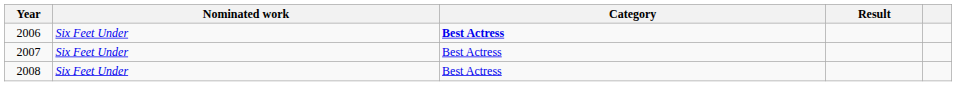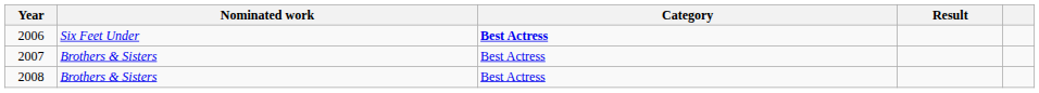2007 | Nominated work: Six Feet Under -> Brothers & Sisters
2008 | Nominated work: Six Feet Under -> Brothers & Sisters
